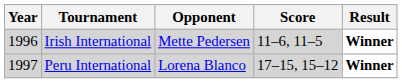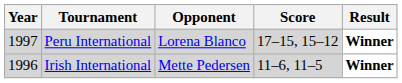rows swapped: Irish International <-> Peru International
